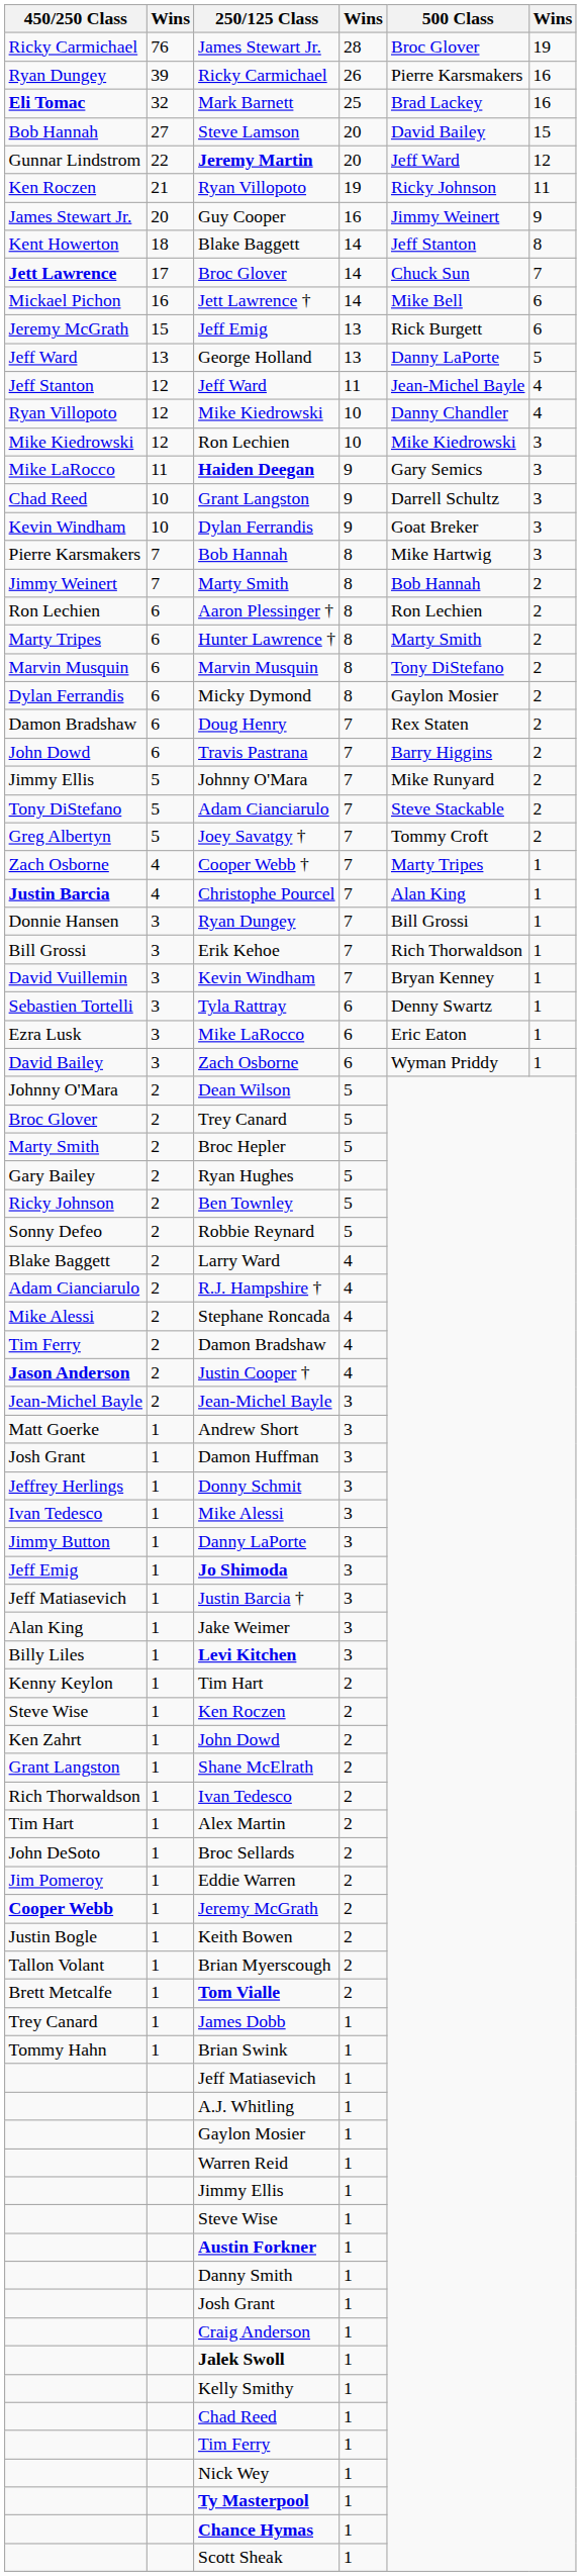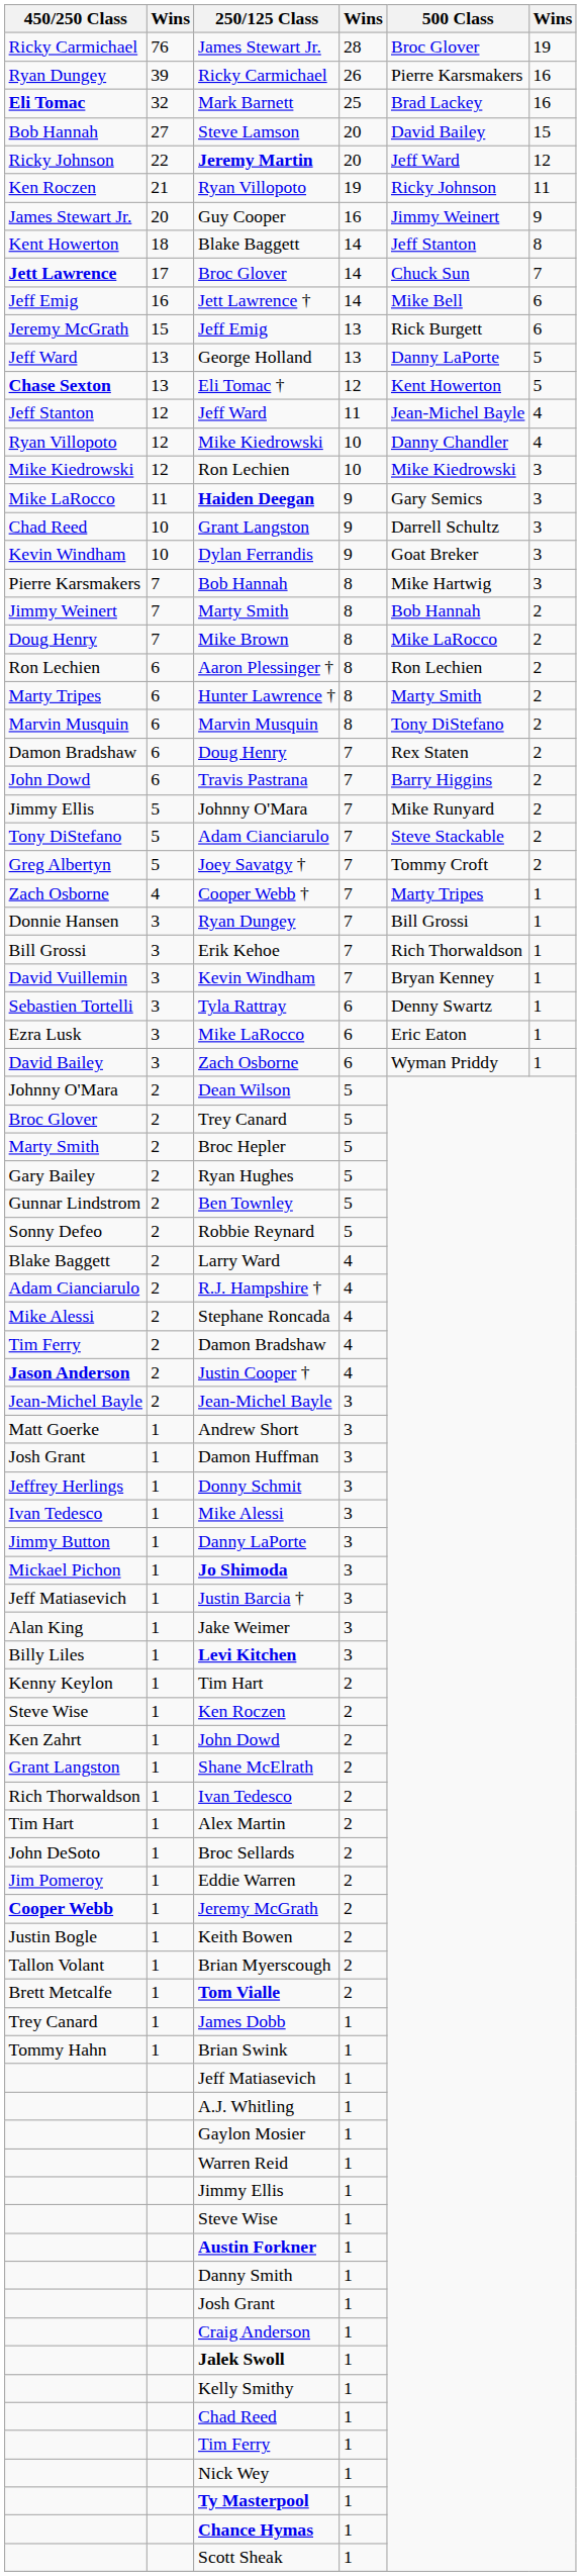Jeremy Martin | 450/250 Class: Gunnar Lindstrom -> Ricky Johnson
Jett Lawrence † | 450/250 Class: Mickael Pichon -> Jeff Emig
+ row: Chase Sexton | 13 | Eli Tomac † | 12 | Kent Howerton | 5
+ row: Doug Henry | 7 | Mike Brown | 8 | Mike LaRocco | 2
- row: Dylan Ferrandis | 6 | Micky Dymond | 8 | Gaylon Mosier | 2
- row: Justin Barcia | 4 | Christophe Pourcel | 7 | Alan King | 1
Ben Townley | 450/250 Class: Ricky Johnson -> Gunnar Lindstrom
Jo Shimoda | 450/250 Class: Jeff Emig -> Mickael Pichon
